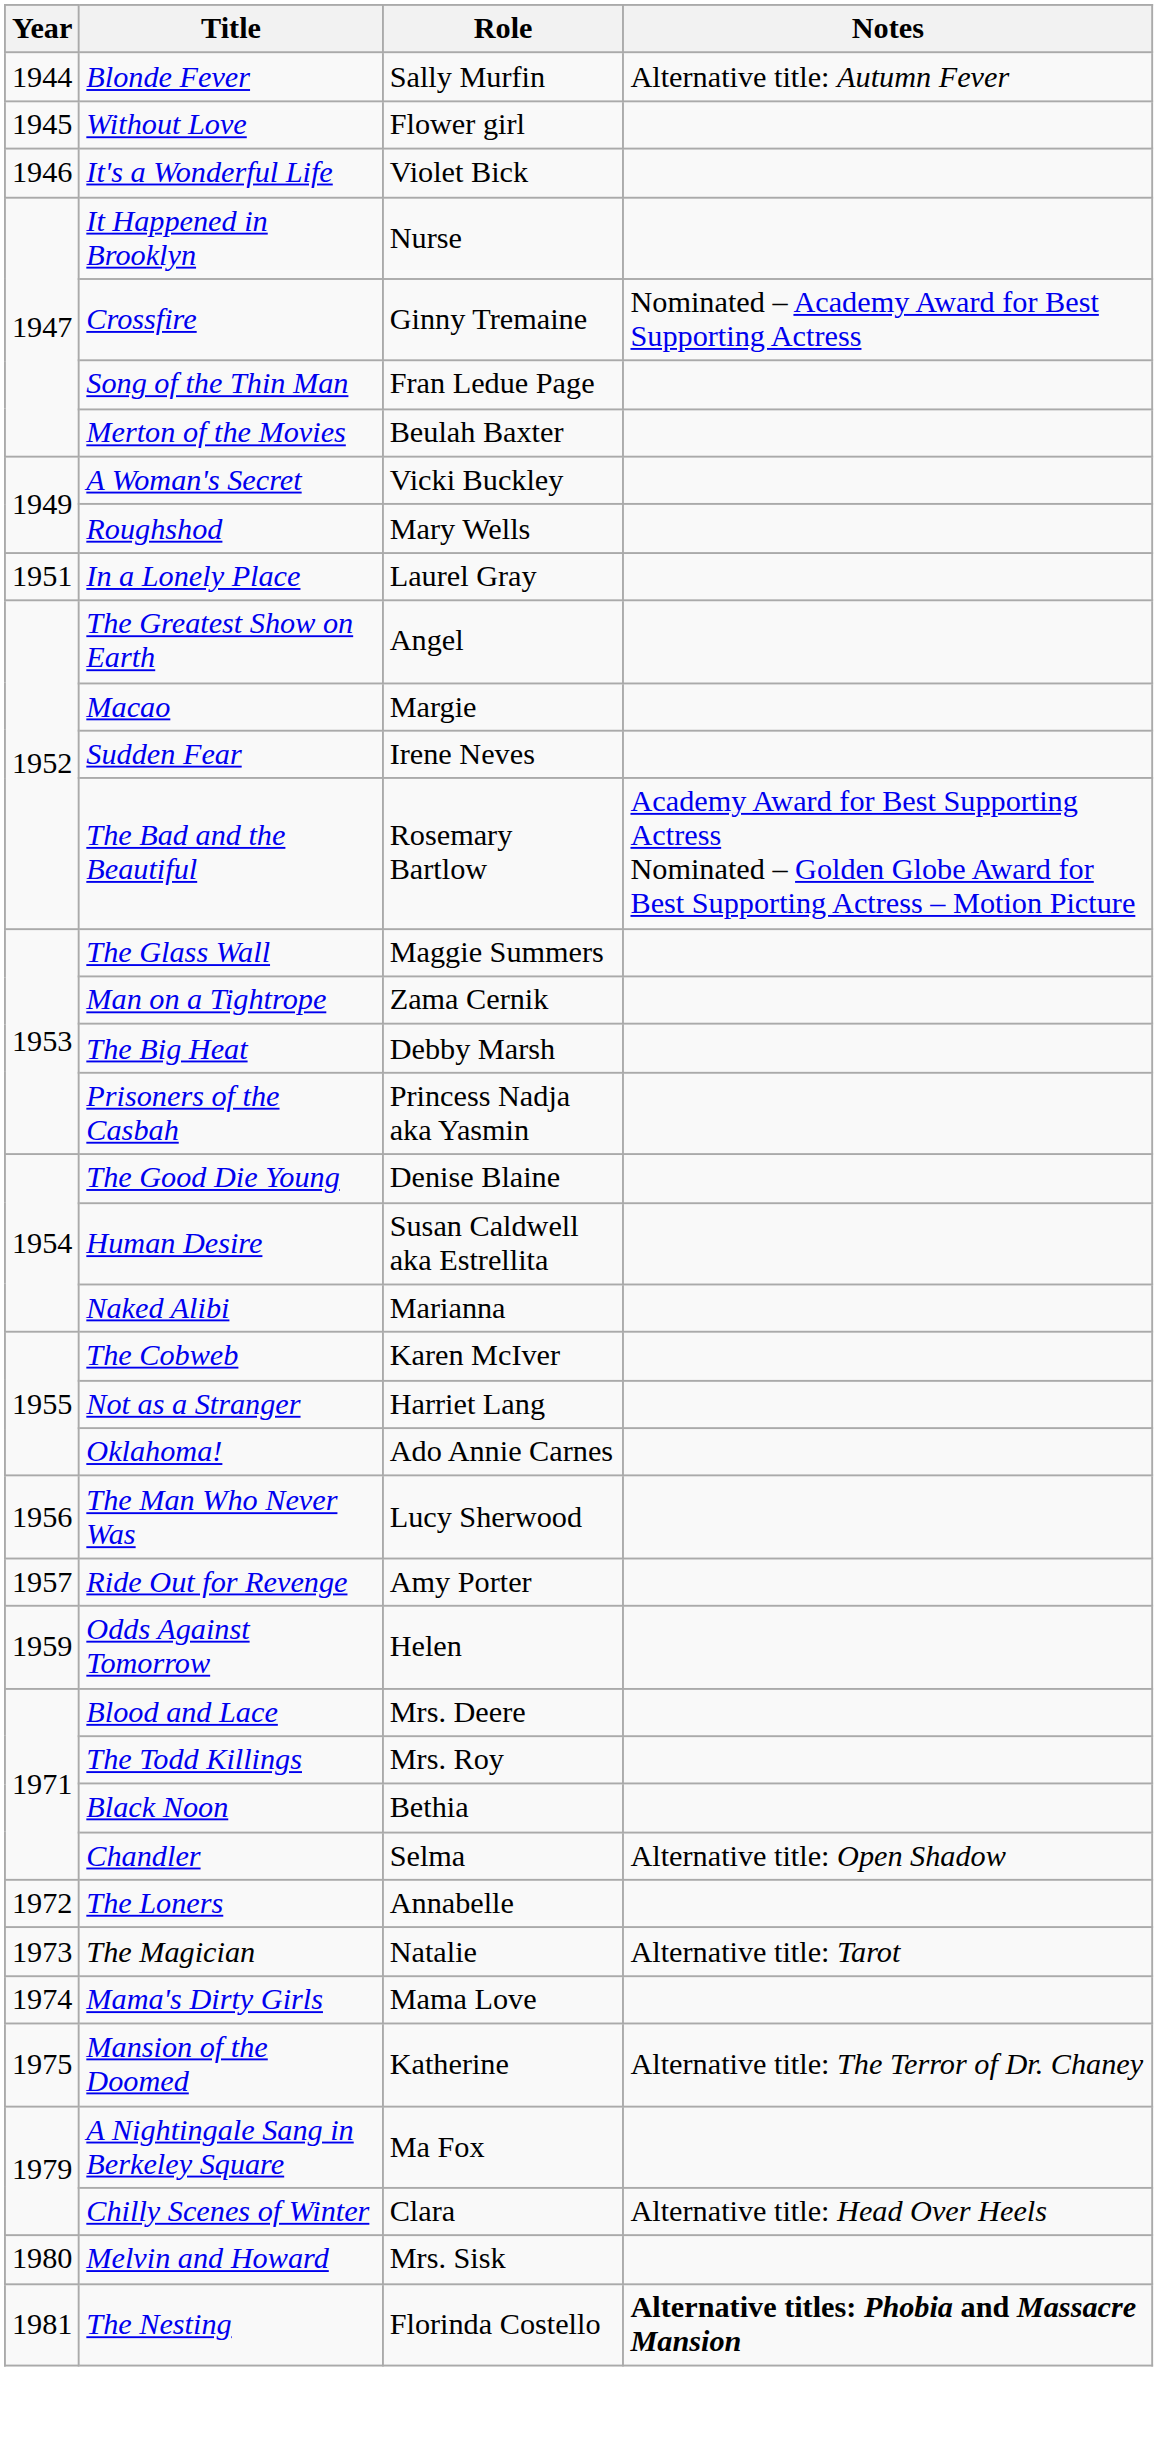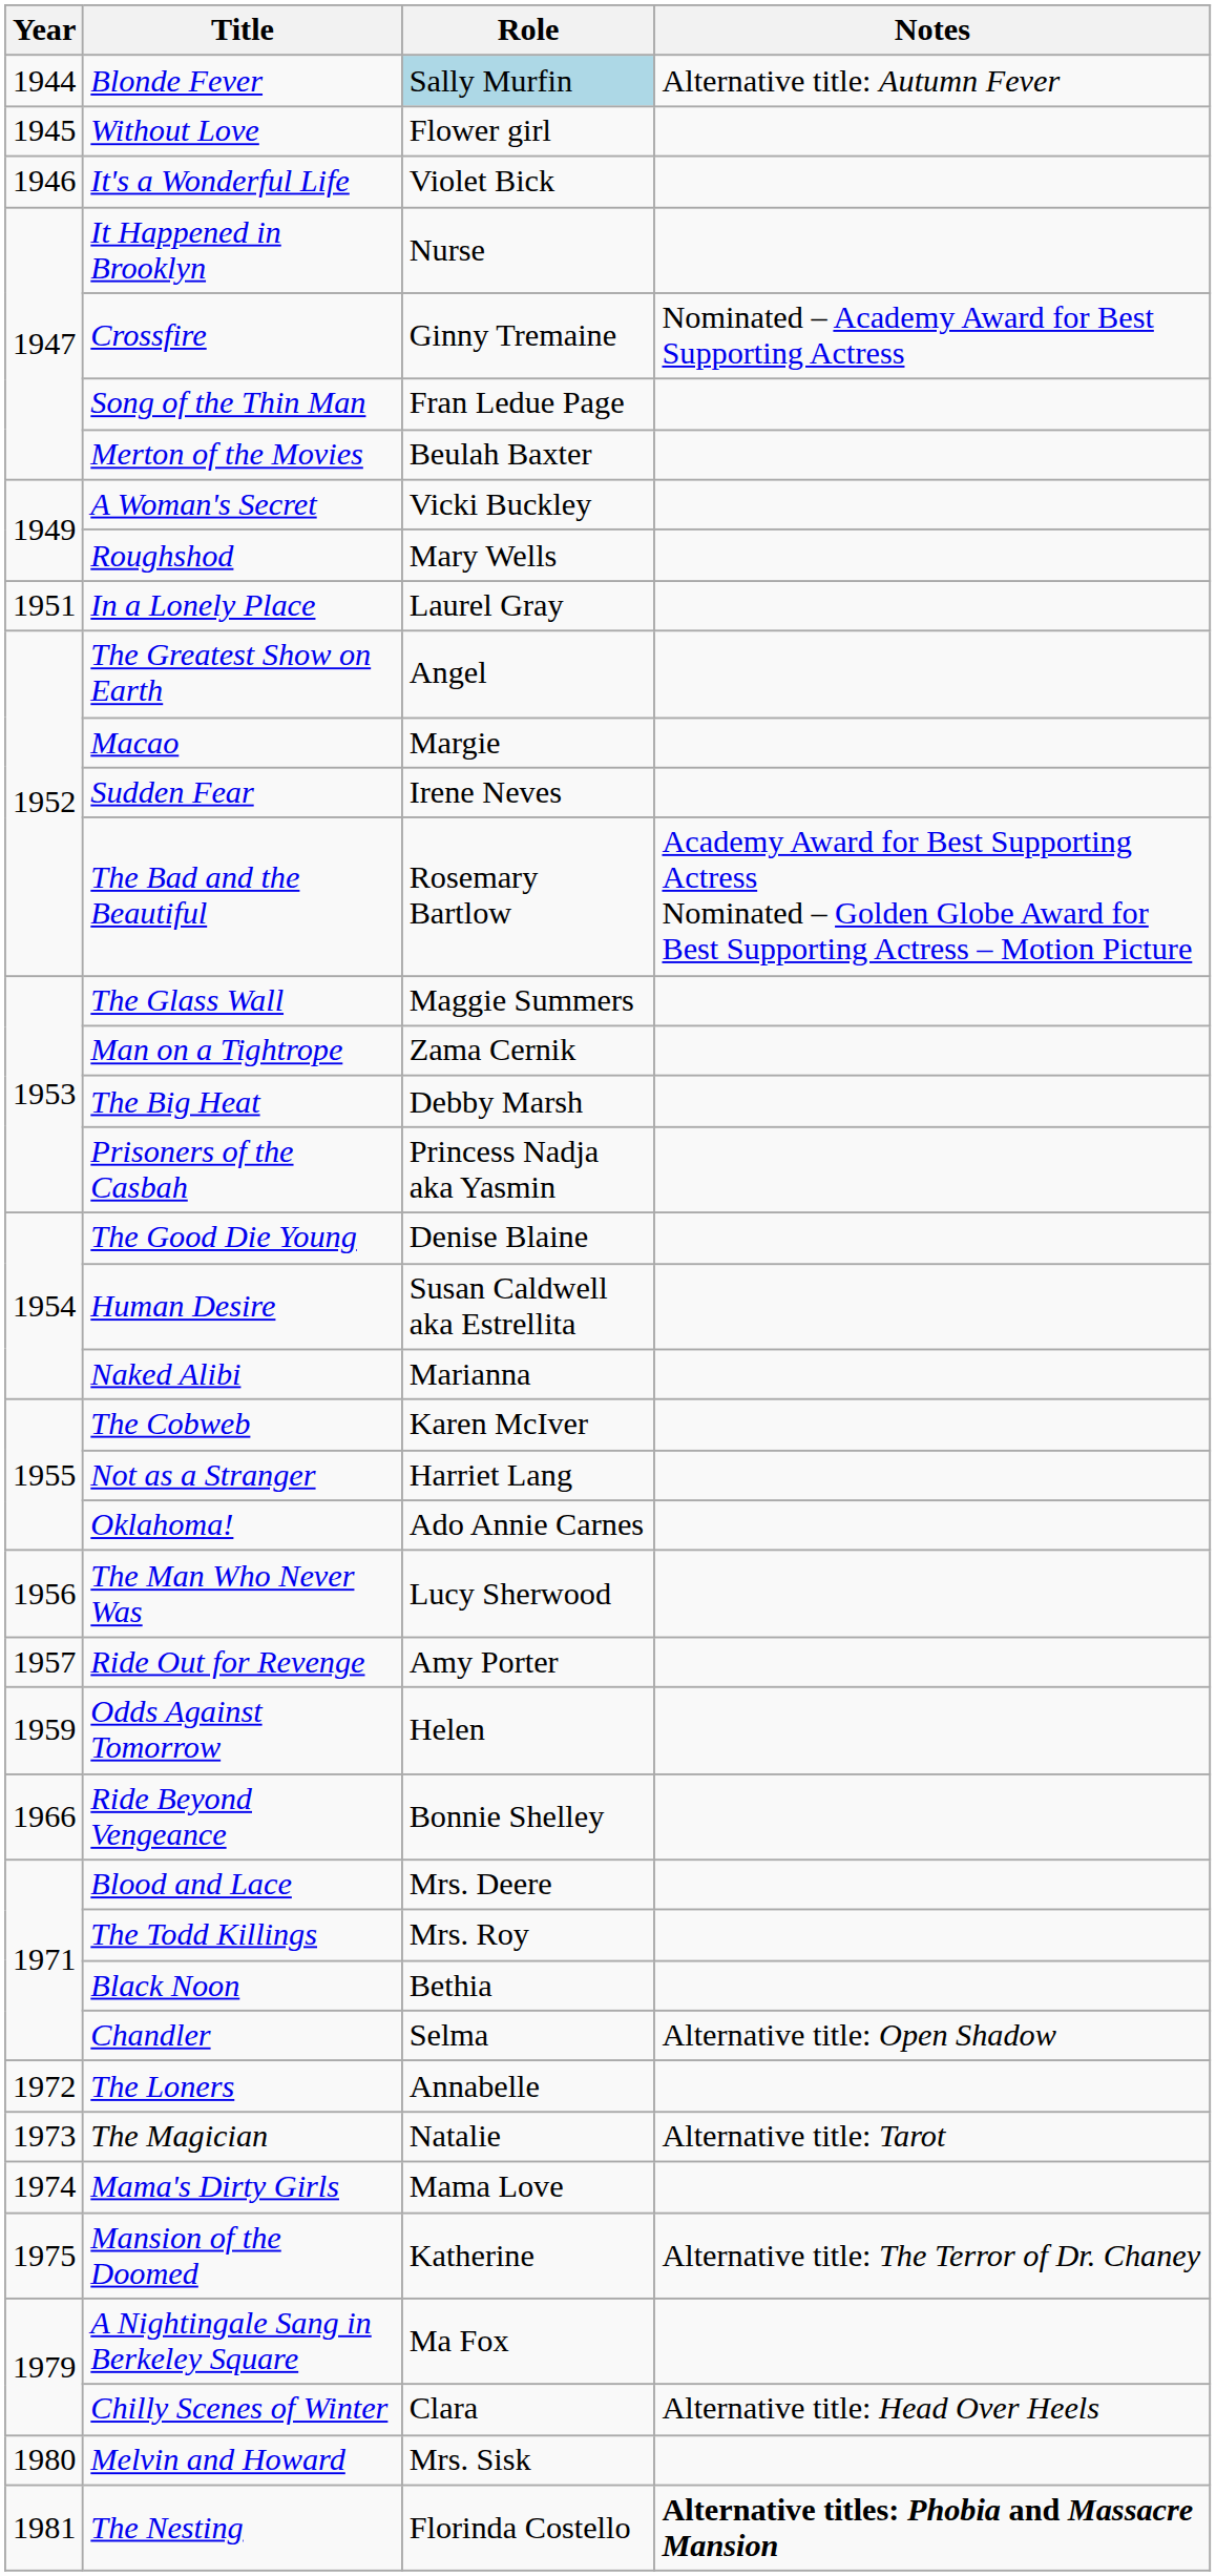Blonde Fever | Role: no background -> lightblue background
+ row: 1966 | Ride Beyond Vengeance | Bonnie Shelley
